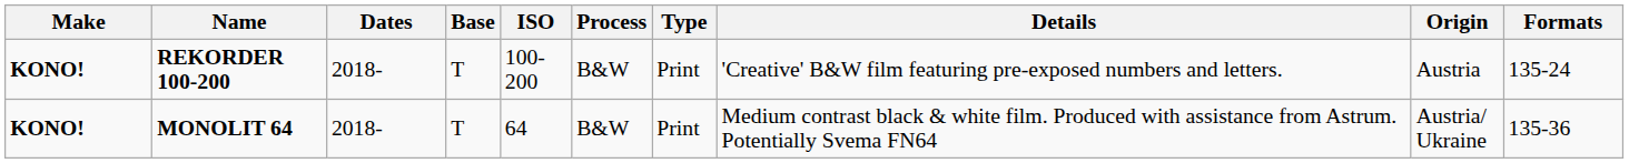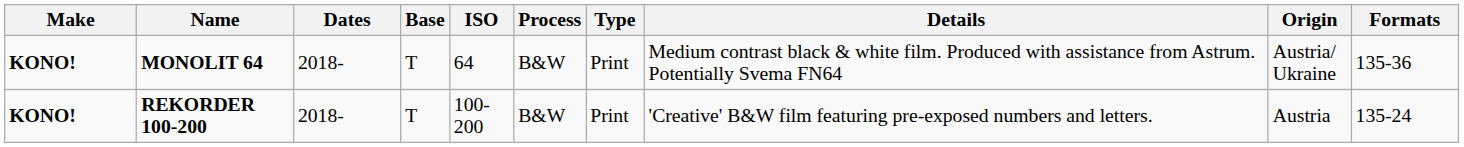rows swapped: MONOLIT 64 <-> REKORDER 100-200
